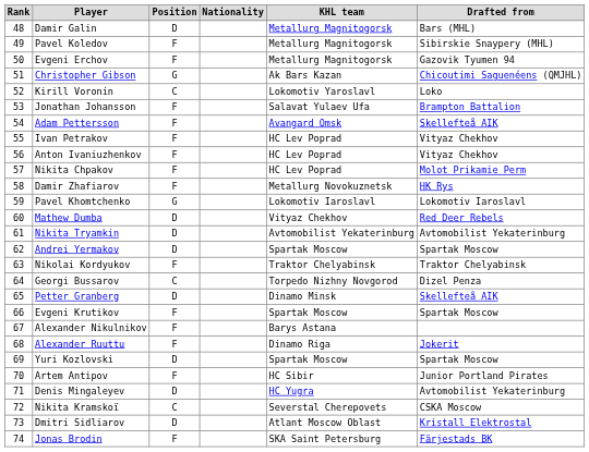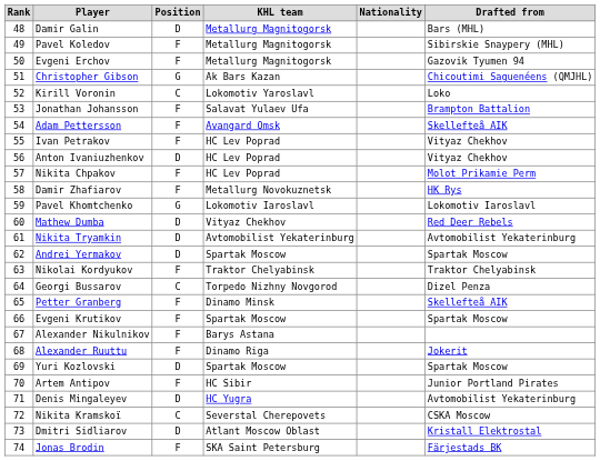columns swapped: Nationality <-> KHL team
Anton Ivaniuzhenkov | Position: F -> D
Petter Granberg | Position: D -> F
